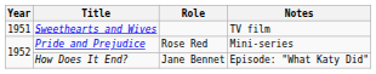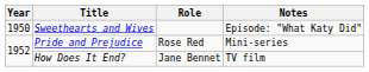Sweethearts and Wives | Year: 1951 -> 1950
Sweethearts and Wives | Notes: TV film -> Episode: "What Katy Did"
How Does It End? | Notes: Episode: "What Katy Did" -> TV film
